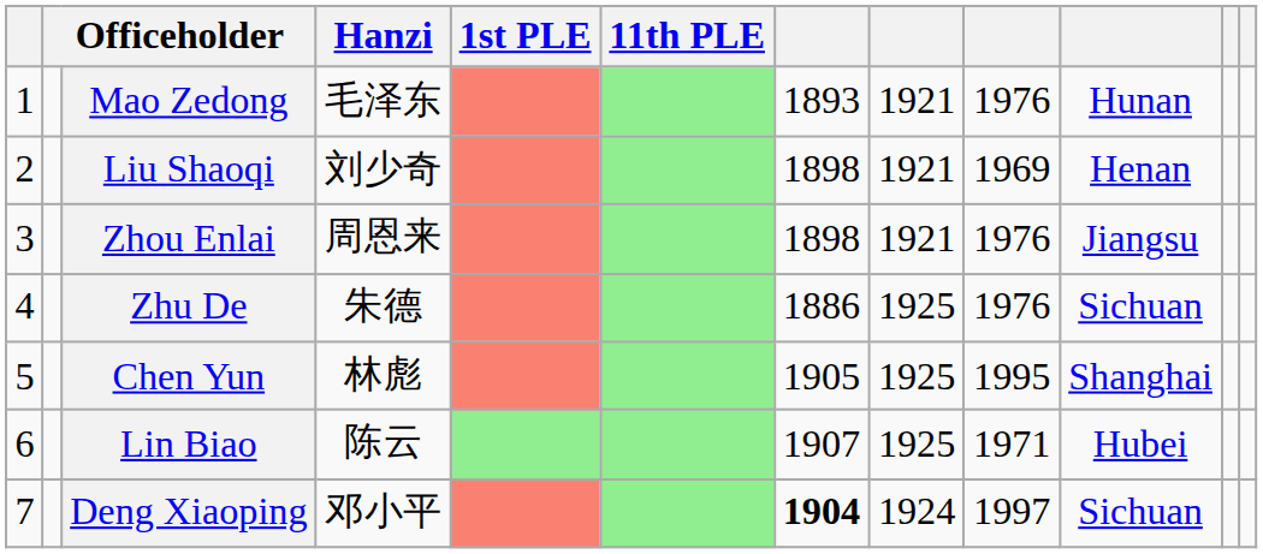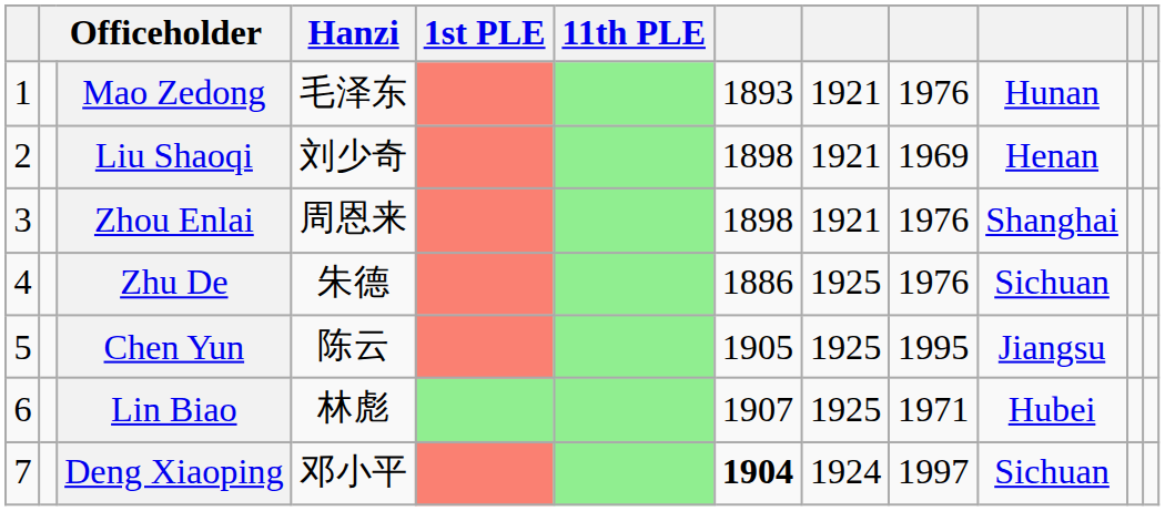Zhou Enlai | column 10: Jiangsu -> Shanghai
Chen Yun | Hanzi: 林彪 -> 陈云
Chen Yun | column 10: Shanghai -> Jiangsu
Lin Biao | Hanzi: 陈云 -> 林彪
